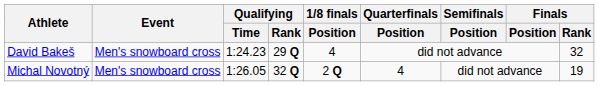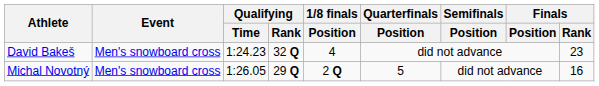David Bakeš | Qualifying / Rank: 29 Q -> 32 Q
David Bakeš | Finals / Rank: 32 -> 23
Michal Novotný | Qualifying / Rank: 32 Q -> 29 Q
Michal Novotný | Quarterfinals / Position: 4 -> 5
Michal Novotný | Finals / Rank: 19 -> 16
